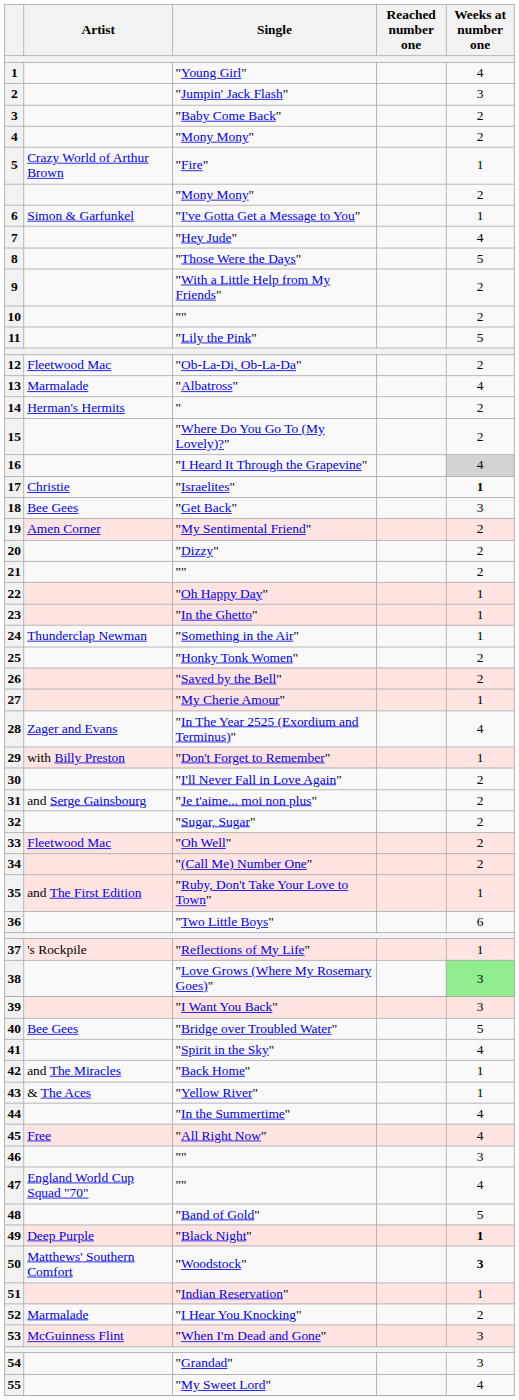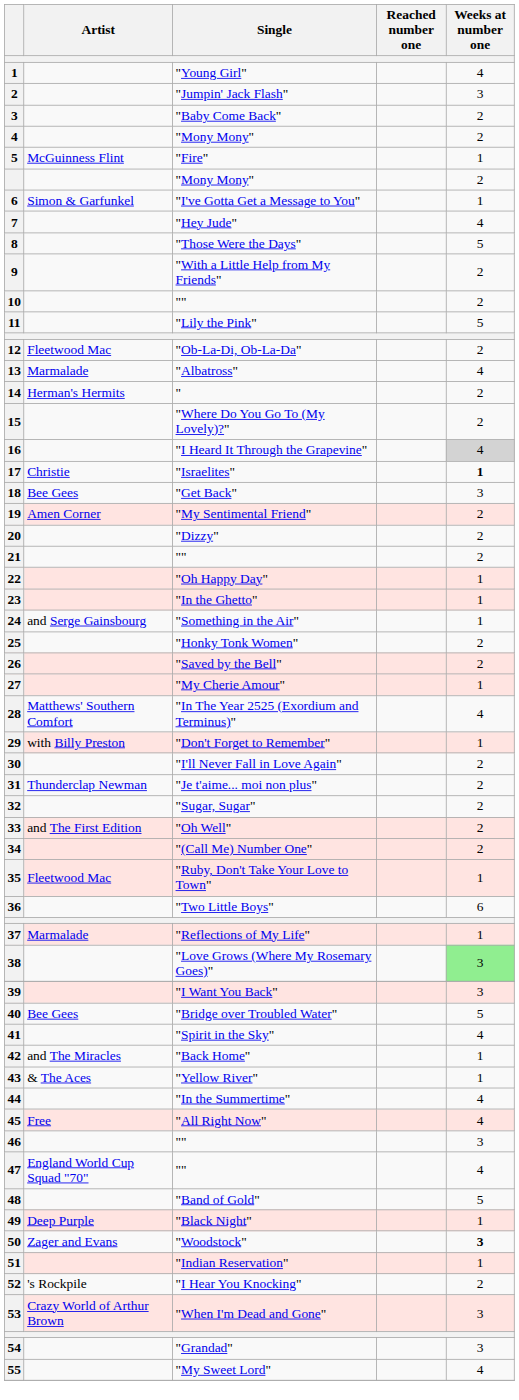"Fire" | Artist: Crazy World of Arthur Brown -> McGuinness Flint
"Something in the Air" | Artist: Thunderclap Newman -> and Serge Gainsbourg
"In The Year 2525 (Exordium and Terminus)" | Artist: Zager and Evans -> Matthews' Southern Comfort
"Je t'aime... moi non plus" | Artist: and Serge Gainsbourg -> Thunderclap Newman
"Oh Well" | Artist: Fleetwood Mac -> and The First Edition
"Ruby, Don't Take Your Love to Town" | Artist: and The First Edition -> Fleetwood Mac
"Reflections of My Life" | Artist: 's Rockpile -> Marmalade
"Black Night" | Weeks at number one: bold -> normal
"Woodstock" | Artist: Matthews' Southern Comfort -> Zager and Evans
"I Hear You Knocking" | Artist: Marmalade -> 's Rockpile
"When I'm Dead and Gone" | Artist: McGuinness Flint -> Crazy World of Arthur Brown
